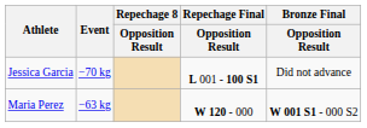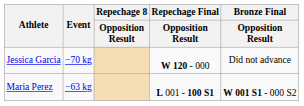Jessica Garcia | Repechage Final / Opposition Result: L 001 - 100 S1 -> W 120 - 000
Maria Perez | Repechage Final / Opposition Result: W 120 - 000 -> L 001 - 100 S1
